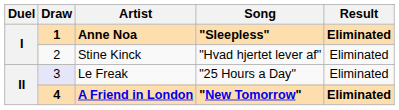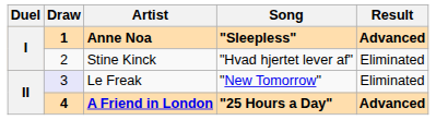Anne Noa | Result: Eliminated -> Advanced
Le Freak | Song: "25 Hours a Day" -> "New Tomorrow"
A Friend in London | Song: "New Tomorrow" -> "25 Hours a Day"
A Friend in London | Result: Eliminated -> Advanced
